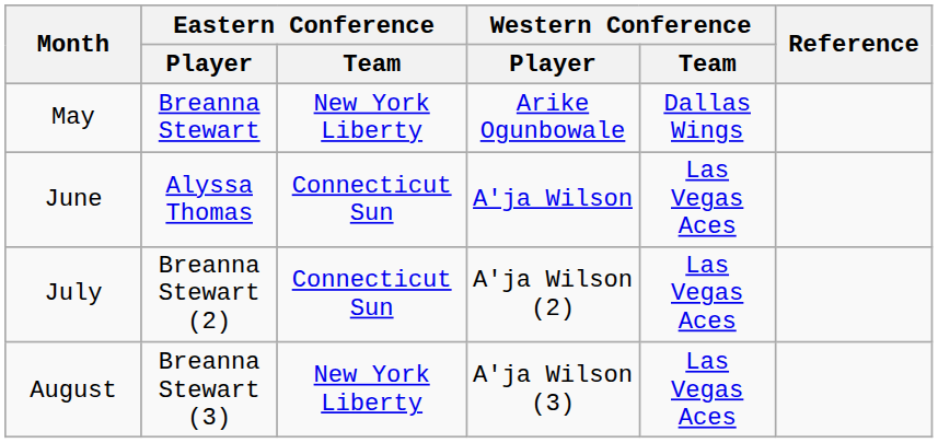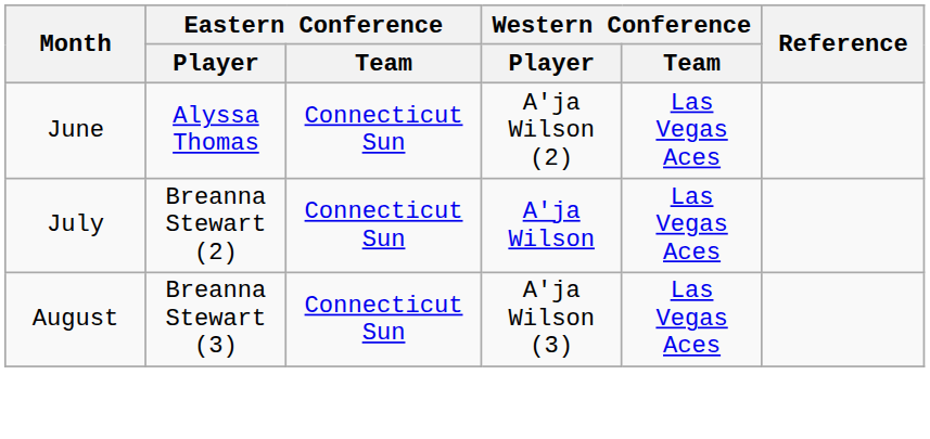- row: May | Breanna Stewart | New York Liberty | Arike Ogunbowale | Dallas Wings
June | Western Conference / Player: A'ja Wilson -> A'ja Wilson (2)
July | Western Conference / Player: A'ja Wilson (2) -> A'ja Wilson
August | Eastern Conference / Team: New York Liberty -> Connecticut Sun
